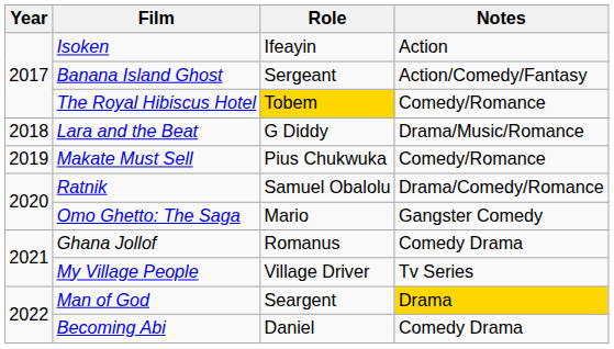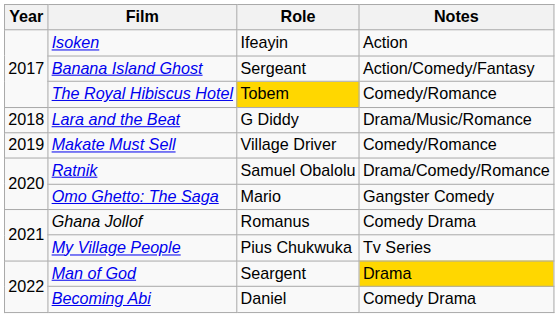Makate Must Sell | Role: Pius Chukwuka -> Village Driver
My Village People | Role: Village Driver -> Pius Chukwuka
